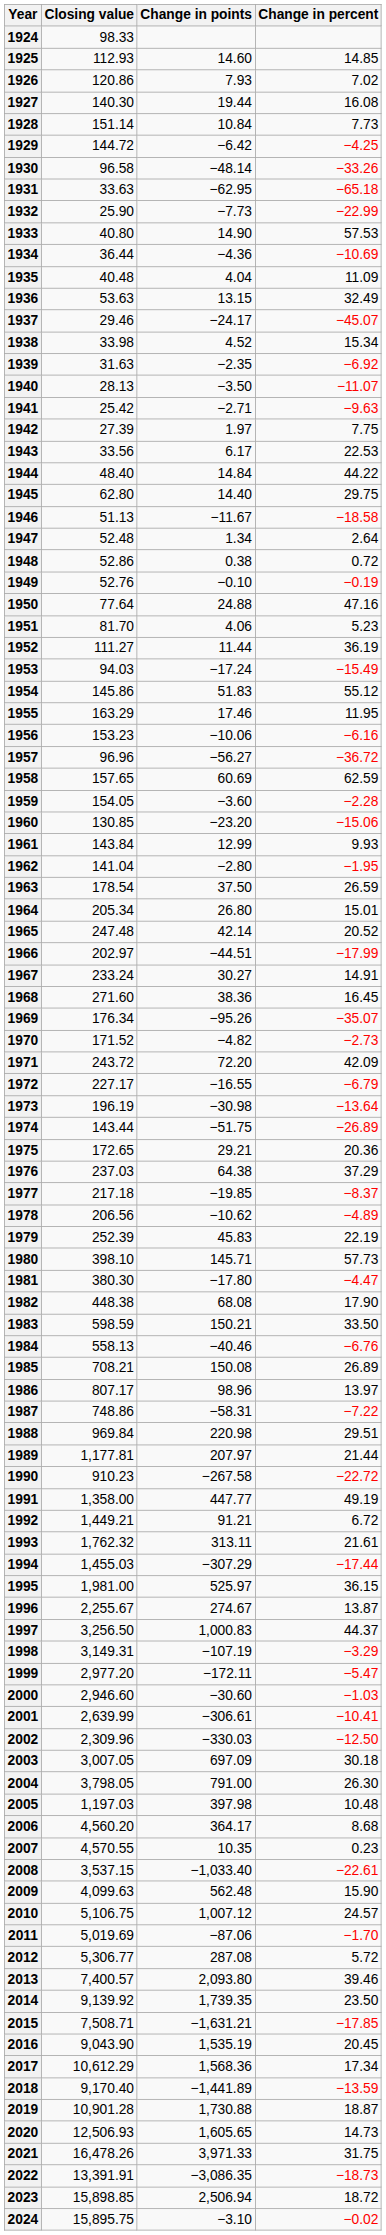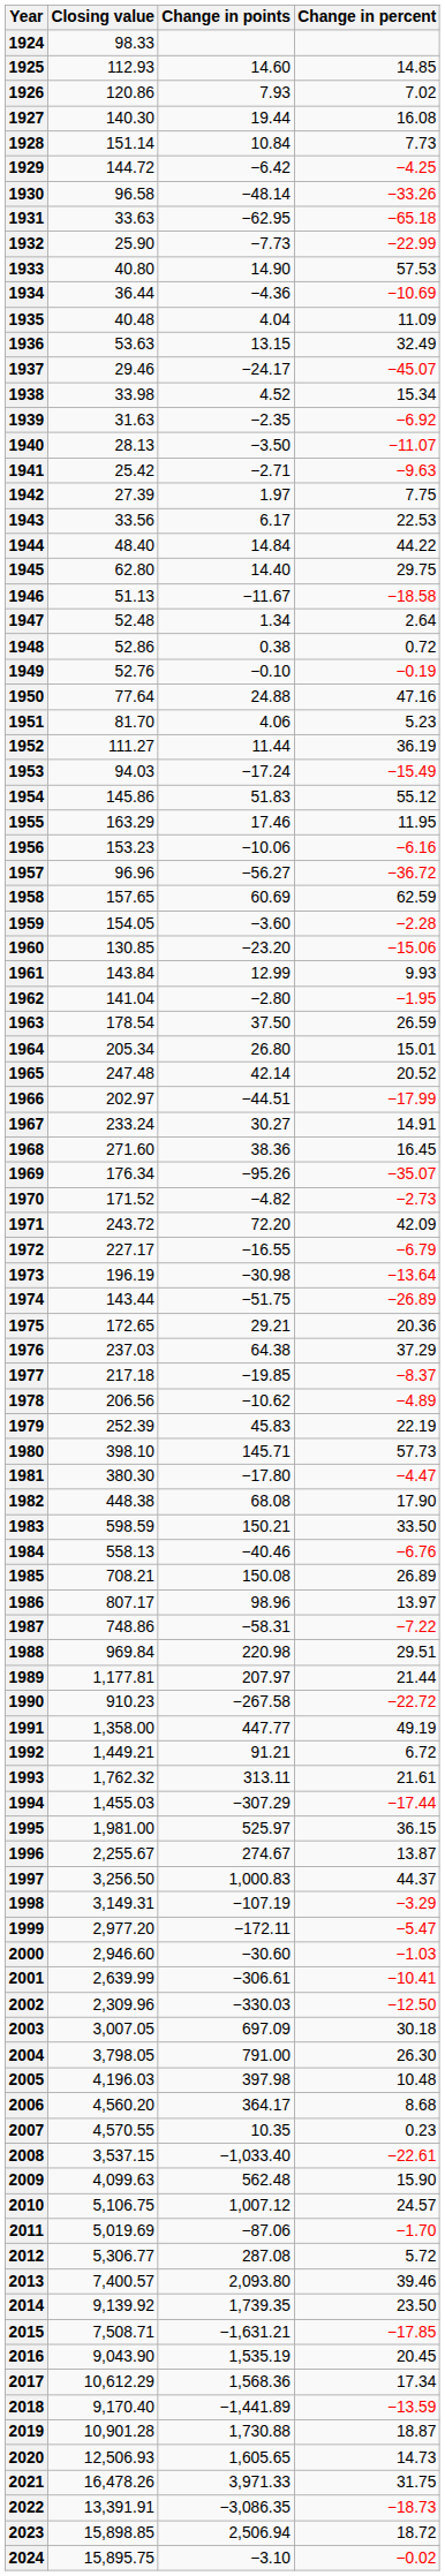2005 | Closing value: 1,197.03 -> 4,196.03
